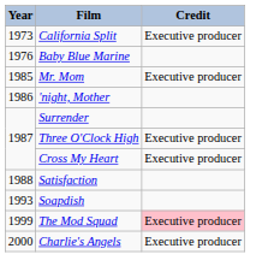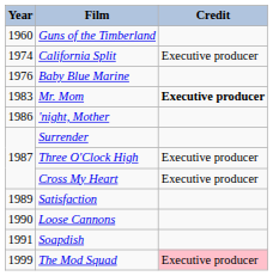+ row: 1960 | Guns of the Timberland
California Split | Year: 1973 -> 1974
Mr. Mom | Year: 1985 -> 1983
Mr. Mom | Credit: normal -> bold
Satisfaction | Year: 1988 -> 1989
+ row: 1990 | Loose Cannons
Soapdish | Year: 1993 -> 1991
- row: 2000 | Charlie's Angels | Executive producer
